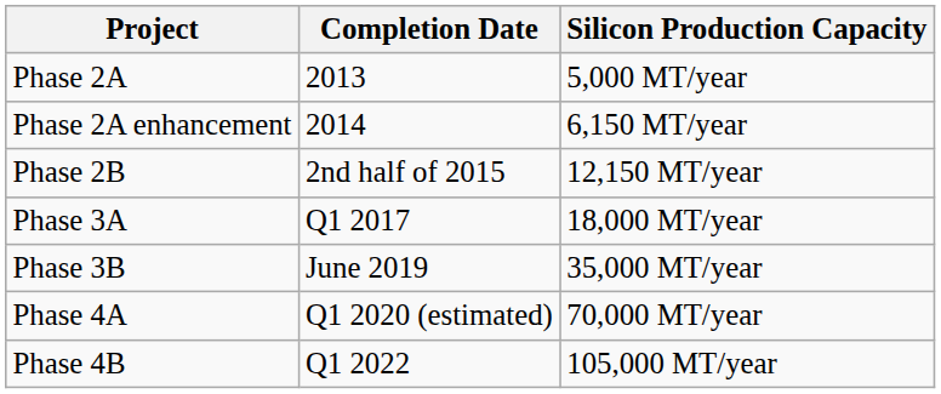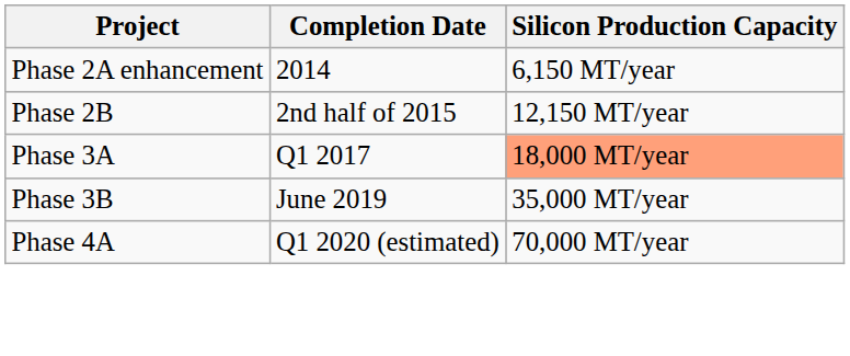- row: Phase 2A | 2013 | 5,000 MT/year
Phase 3A | Silicon Production Capacity: no background -> lightsalmon background
- row: Phase 4B | Q1 2022 | 105,000 MT/year
